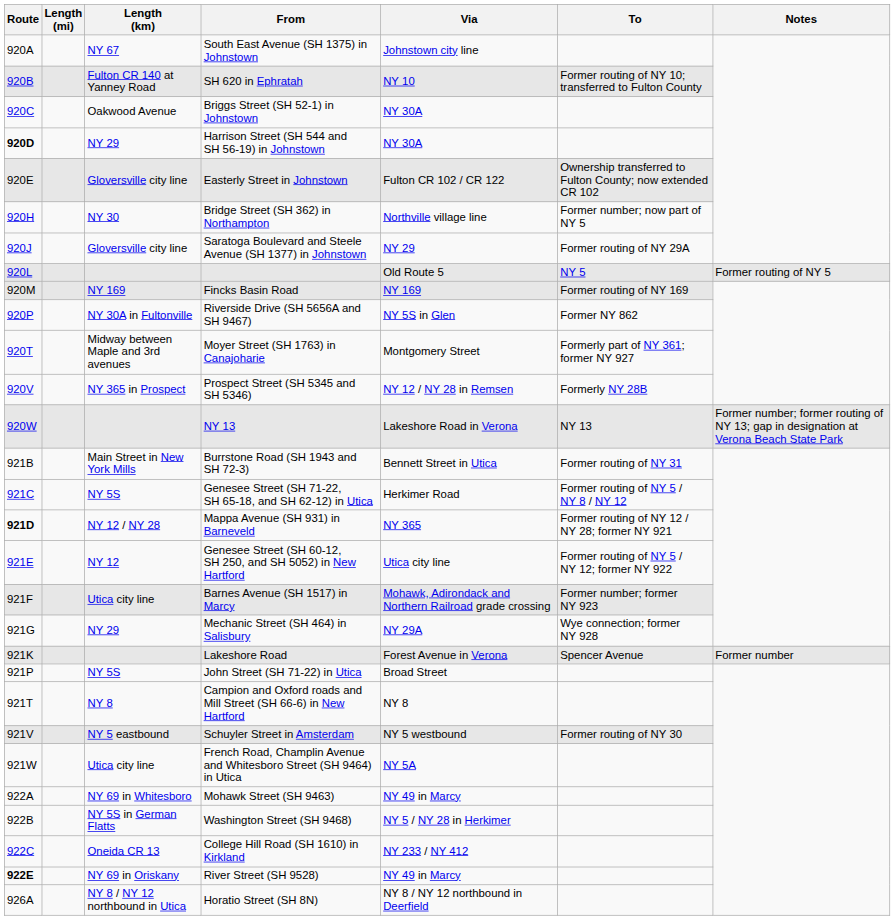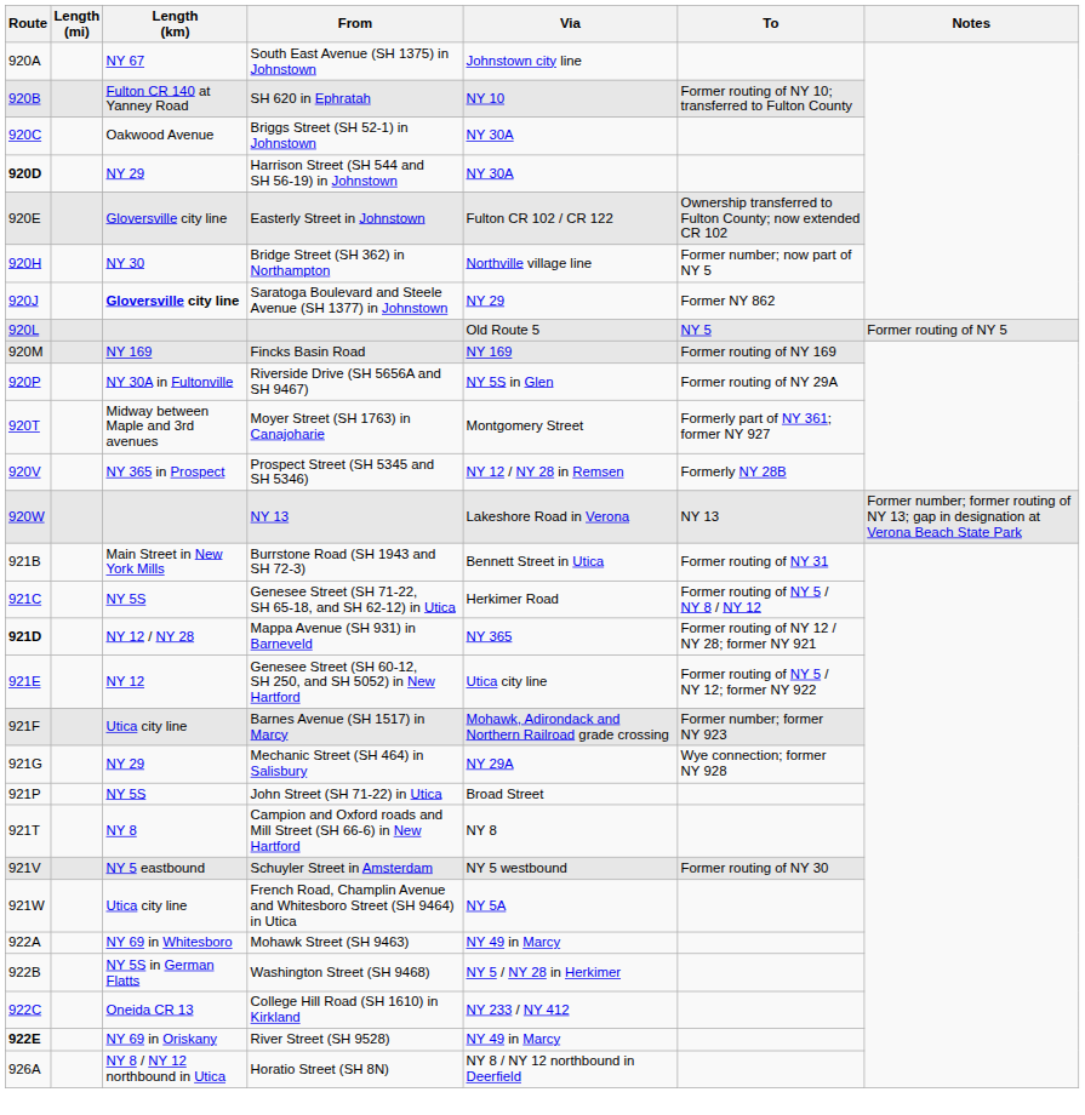Saratoga Boulevard and Steele Avenue (SH 1377) in Johnstown | Length (km): normal -> bold
Saratoga Boulevard and Steele Avenue (SH 1377) in Johnstown | To: Former routing of NY 29A -> Former NY 862
Riverside Drive (SH 5656A and SH 9467) | To: Former NY 862 -> Former routing of NY 29A
- row: 921K | Lakeshore Road | Forest Avenue in Verona | Spencer Avenue | Former number
